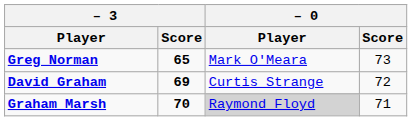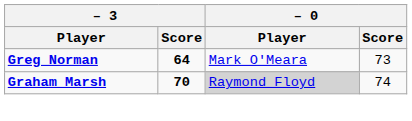Greg Norman | – 3 / Score: 65 -> 64
- row: David Graham | 69 | Curtis Strange | 72
Graham Marsh | – 0 / Score: 71 -> 74
